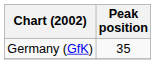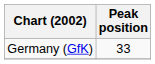Germany (GfK) | Peak position: 35 -> 33
